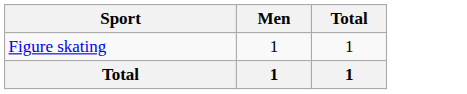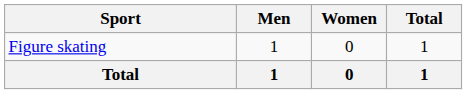+ column: Women | 0 | 0
